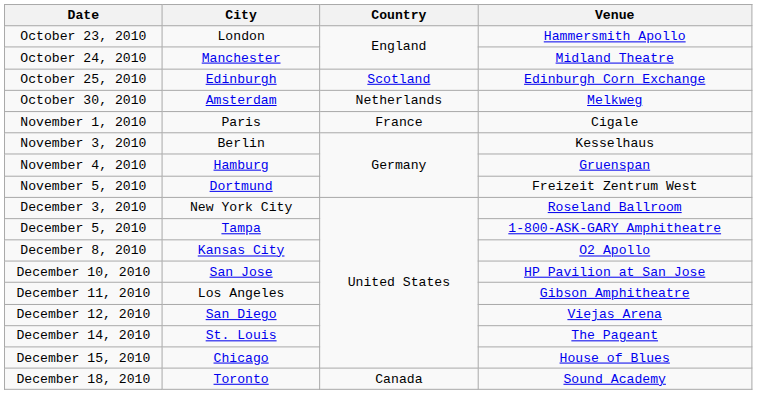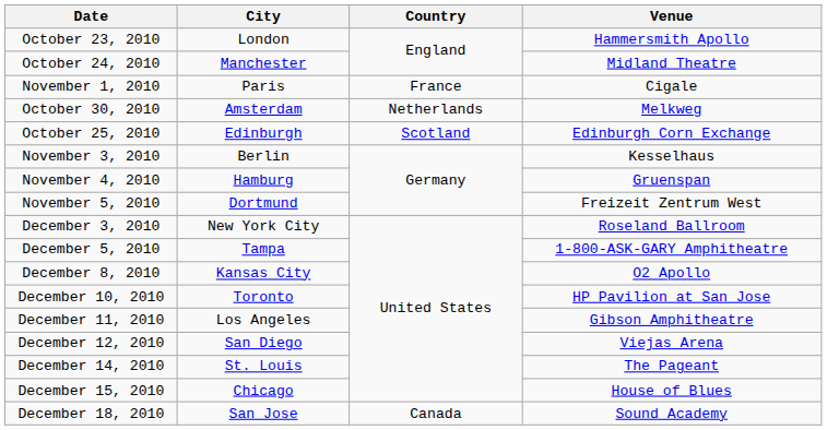rows swapped: October 25, 2010 <-> November 1, 2010
December 10, 2010 | City: San Jose -> Toronto
December 18, 2010 | City: Toronto -> San Jose
